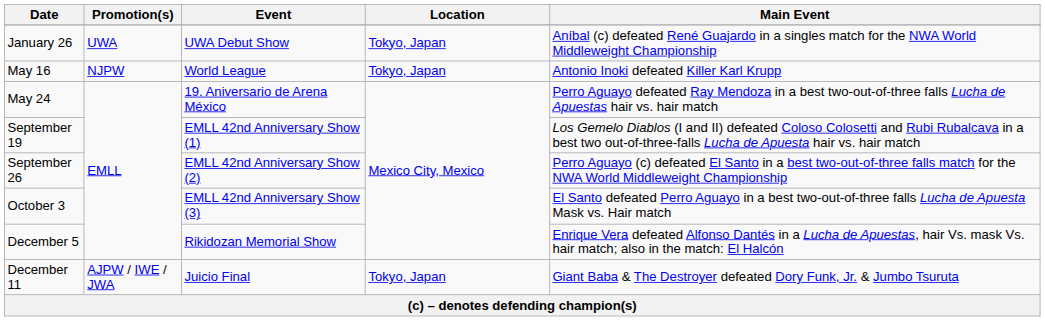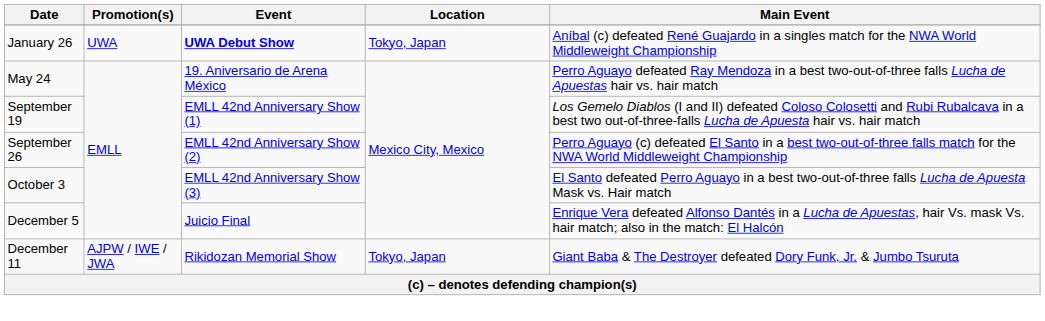January 26 | Event: normal -> bold
- row: May 16 | NJPW | World League | Tokyo, Japan | Antonio Inoki defeated Killer Karl Krupp
December 5 | Event: Rikidozan Memorial Show -> Juicio Final
December 11 | Event: Juicio Final -> Rikidozan Memorial Show
